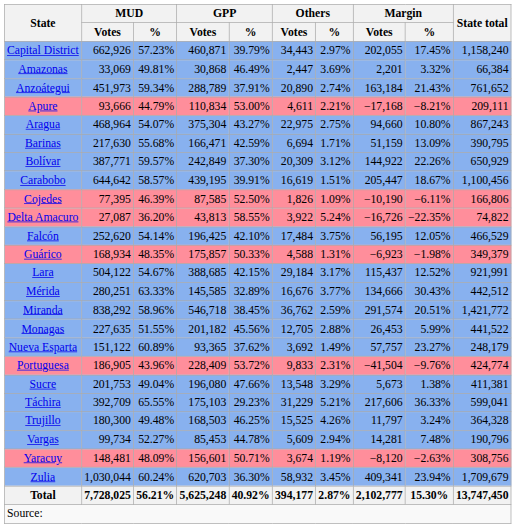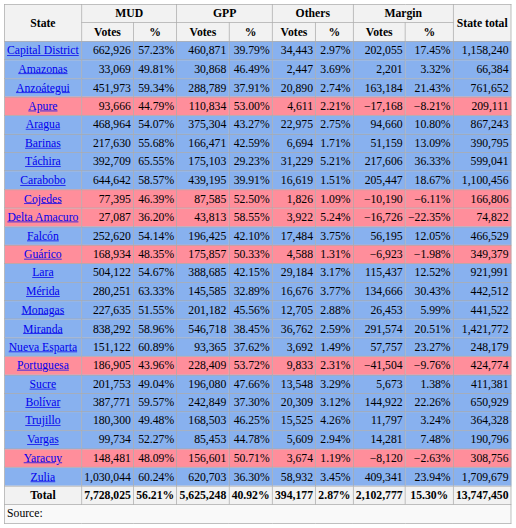rows swapped: Bolívar <-> Táchira
rows swapped: Miranda <-> Monagas
